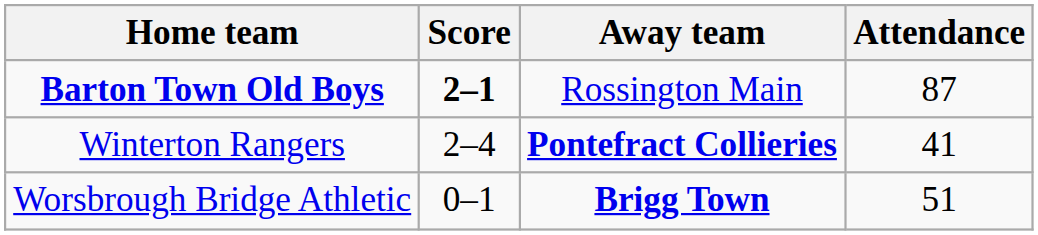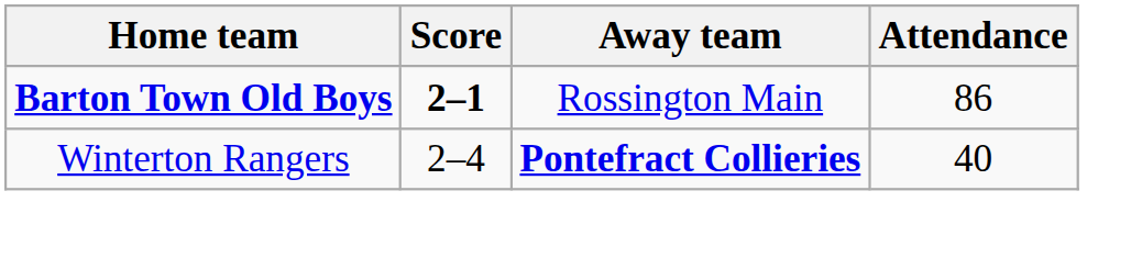Barton Town Old Boys | Attendance: 87 -> 86
Winterton Rangers | Attendance: 41 -> 40
- row: Worsbrough Bridge Athletic | 0–1 | Brigg Town | 51
